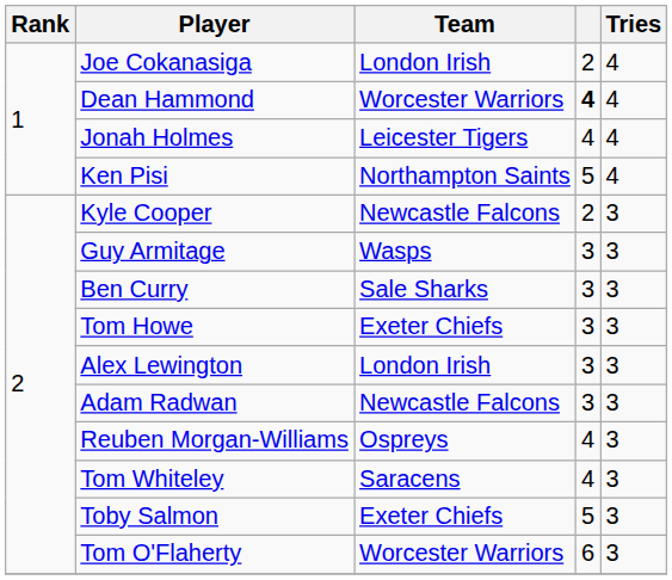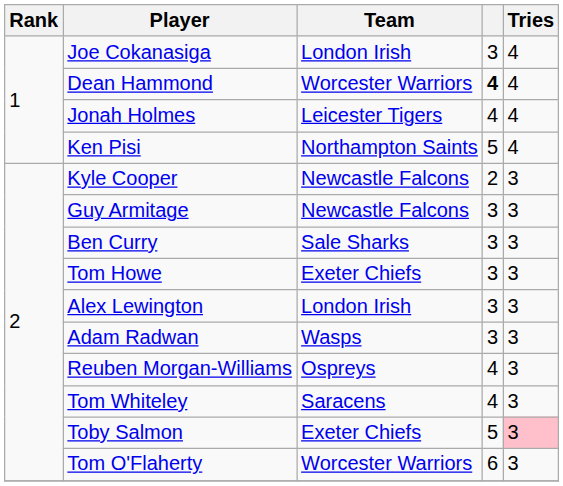Joe Cokanasiga | column 4: 2 -> 3
Guy Armitage | Team: Wasps -> Newcastle Falcons
Adam Radwan | Team: Newcastle Falcons -> Wasps
Toby Salmon | Tries: no background -> pink background
